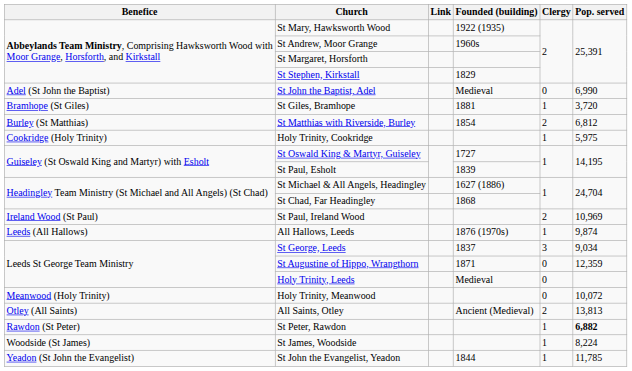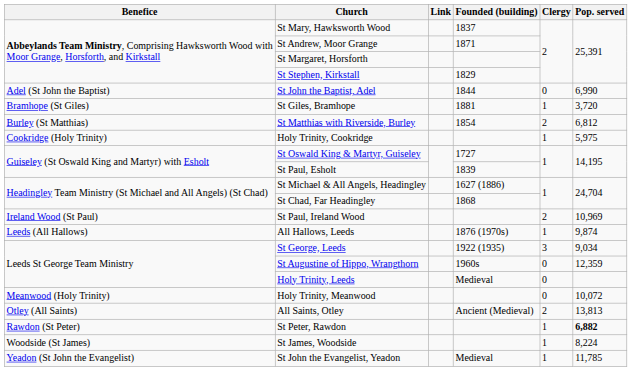St Mary, Hawksworth Wood | Founded (building): 1922 (1935) -> 1837
St Andrew, Moor Grange | Founded (building): 1960s -> 1871
St John the Baptist, Adel | Founded (building): Medieval -> 1844
St George, Leeds | Founded (building): 1837 -> 1922 (1935)
St Augustine of Hippo, Wrangthorn | Founded (building): 1871 -> 1960s
St John the Evangelist, Yeadon | Founded (building): 1844 -> Medieval
